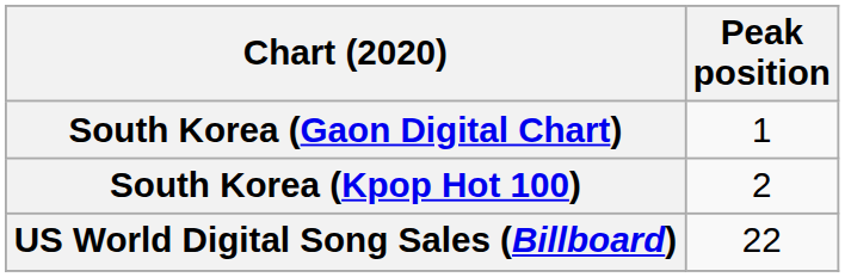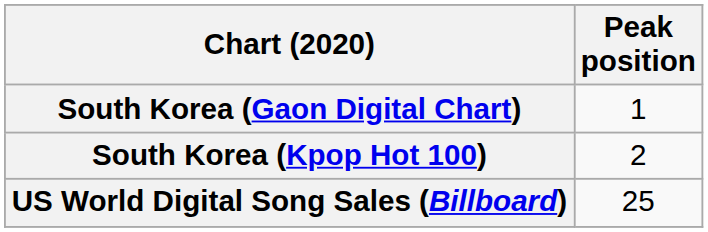US World Digital Song Sales (Billboard) | Peak position: 22 -> 25
